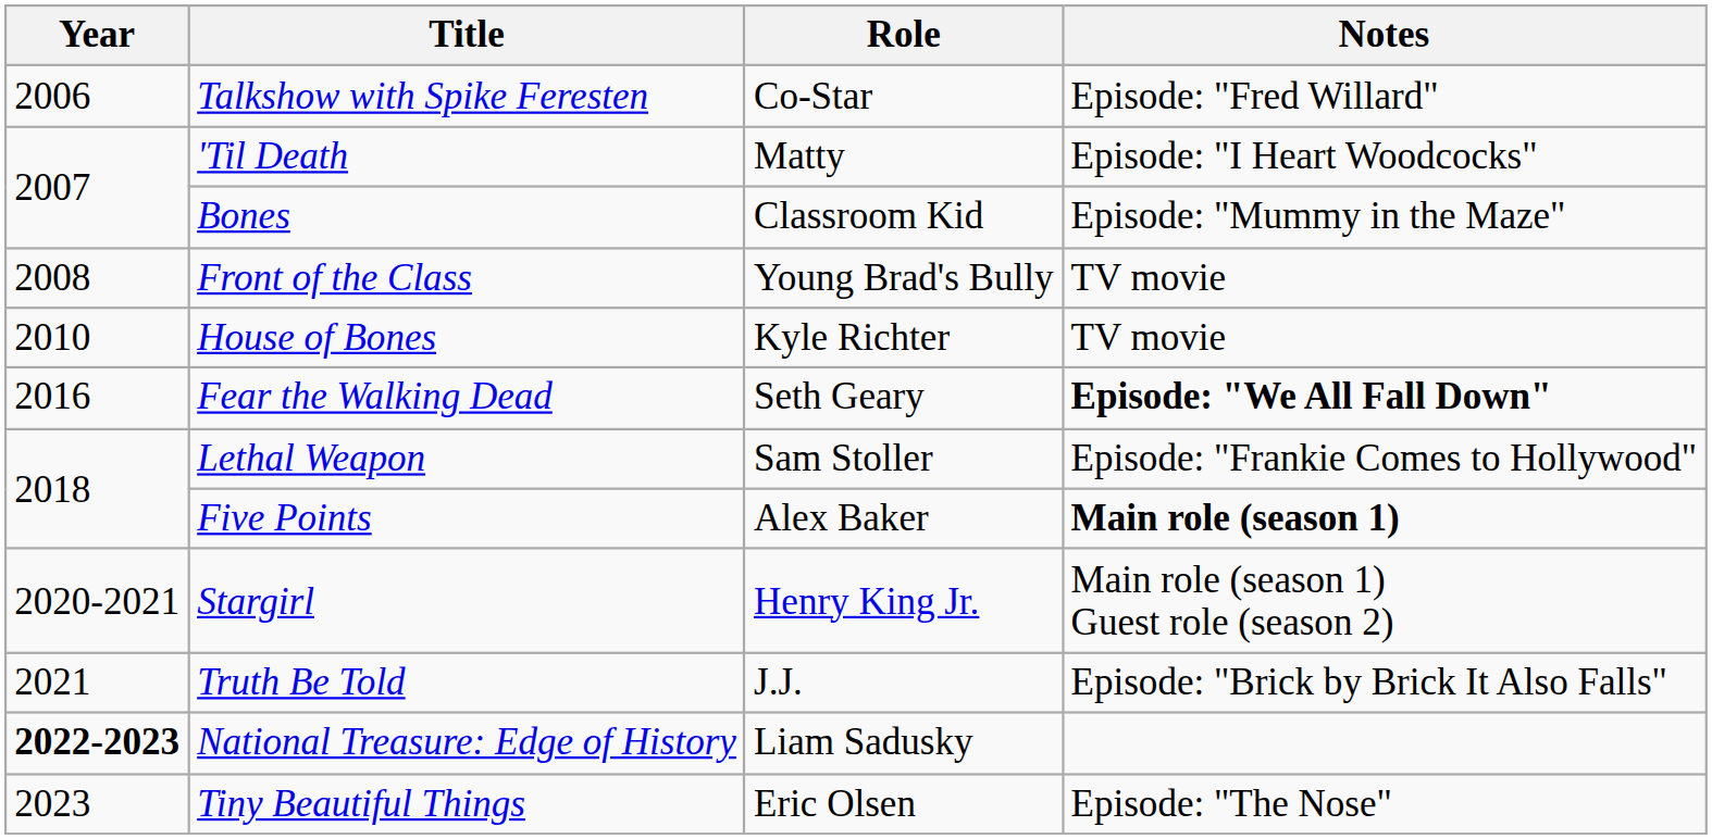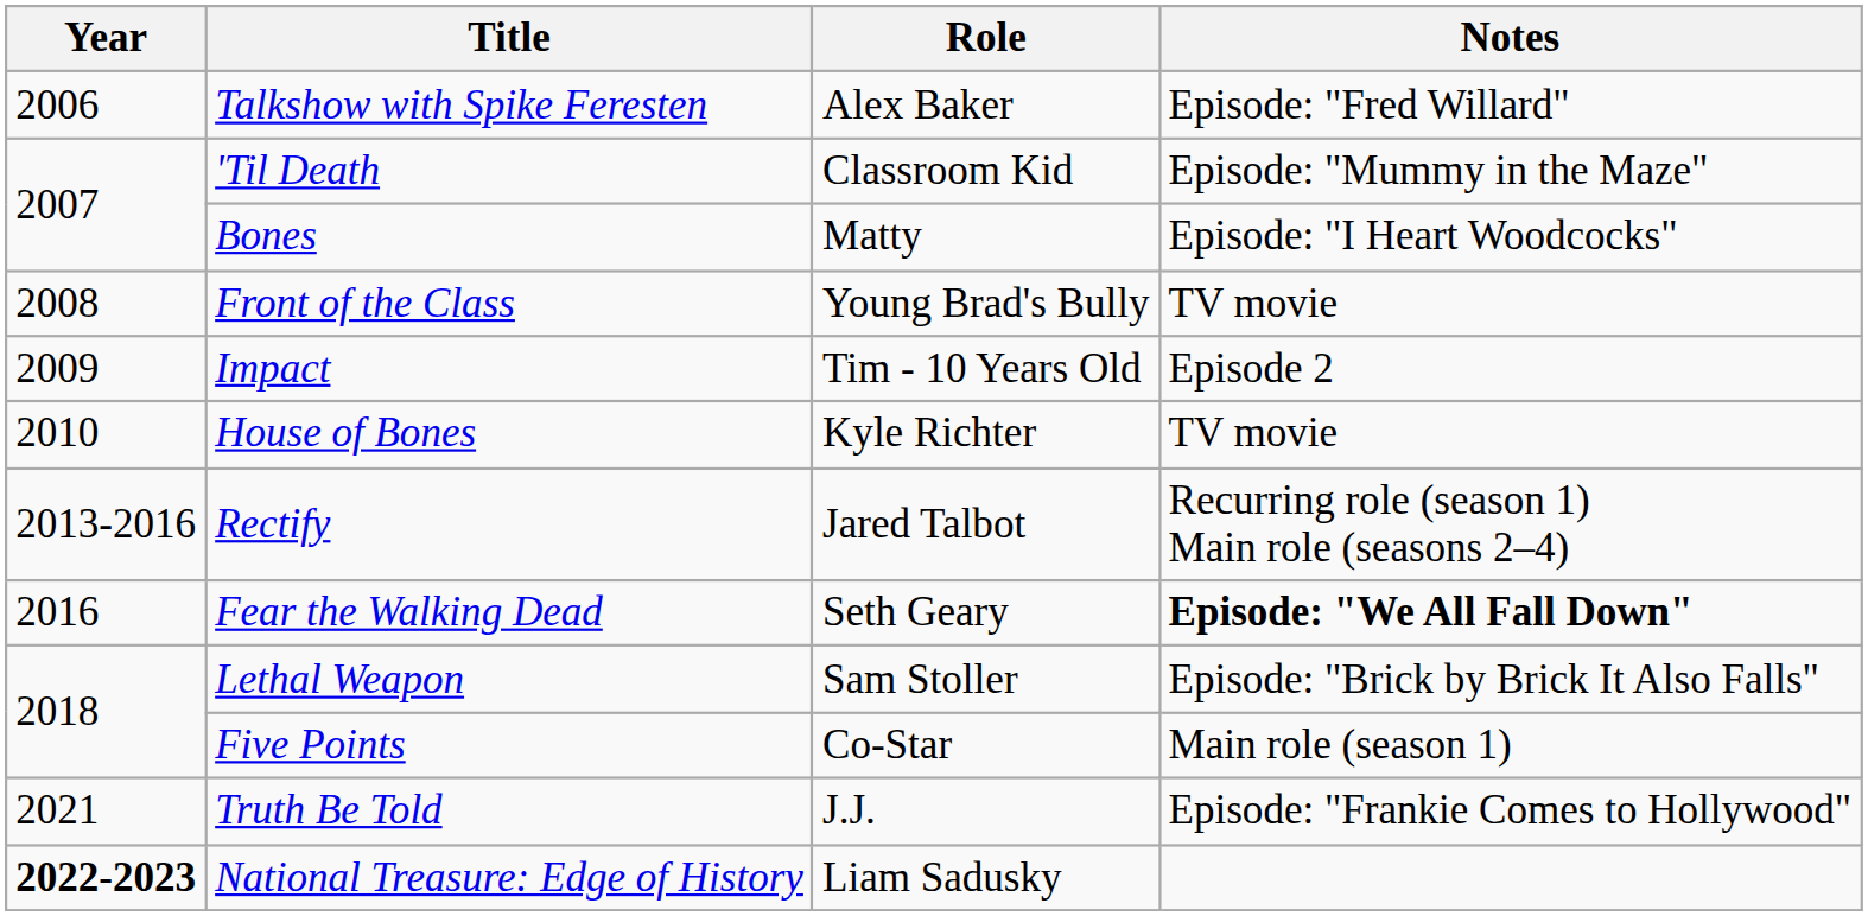Talkshow with Spike Feresten | Role: Co-Star -> Alex Baker
'Til Death | Role: Matty -> Classroom Kid
'Til Death | Notes: Episode: "I Heart Woodcocks" -> Episode: "Mummy in the Maze"
Bones | Role: Classroom Kid -> Matty
Bones | Notes: Episode: "Mummy in the Maze" -> Episode: "I Heart Woodcocks"
+ row: 2009 | Impact | Tim - 10 Years Old | Episode 2
+ row: 2013-2016 | Rectify | Jared Talbot | Recurring role (season 1) Main role (seasons 2–4)
Lethal Weapon | Notes: Episode: "Frankie Comes to Hollywood" -> Episode: "Brick by Brick It Also Falls"
Five Points | Role: Alex Baker -> Co-Star
Five Points | Notes: bold -> normal
- row: 2020-2021 | Stargirl | Henry King Jr. | Main role (season 1) Guest role (season 2)
Truth Be Told | Notes: Episode: "Brick by Brick It Also Falls" -> Episode: "Frankie Comes to Hollywood"
- row: 2023 | Tiny Beautiful Things | Eric Olsen | Episode: "The Nose"
